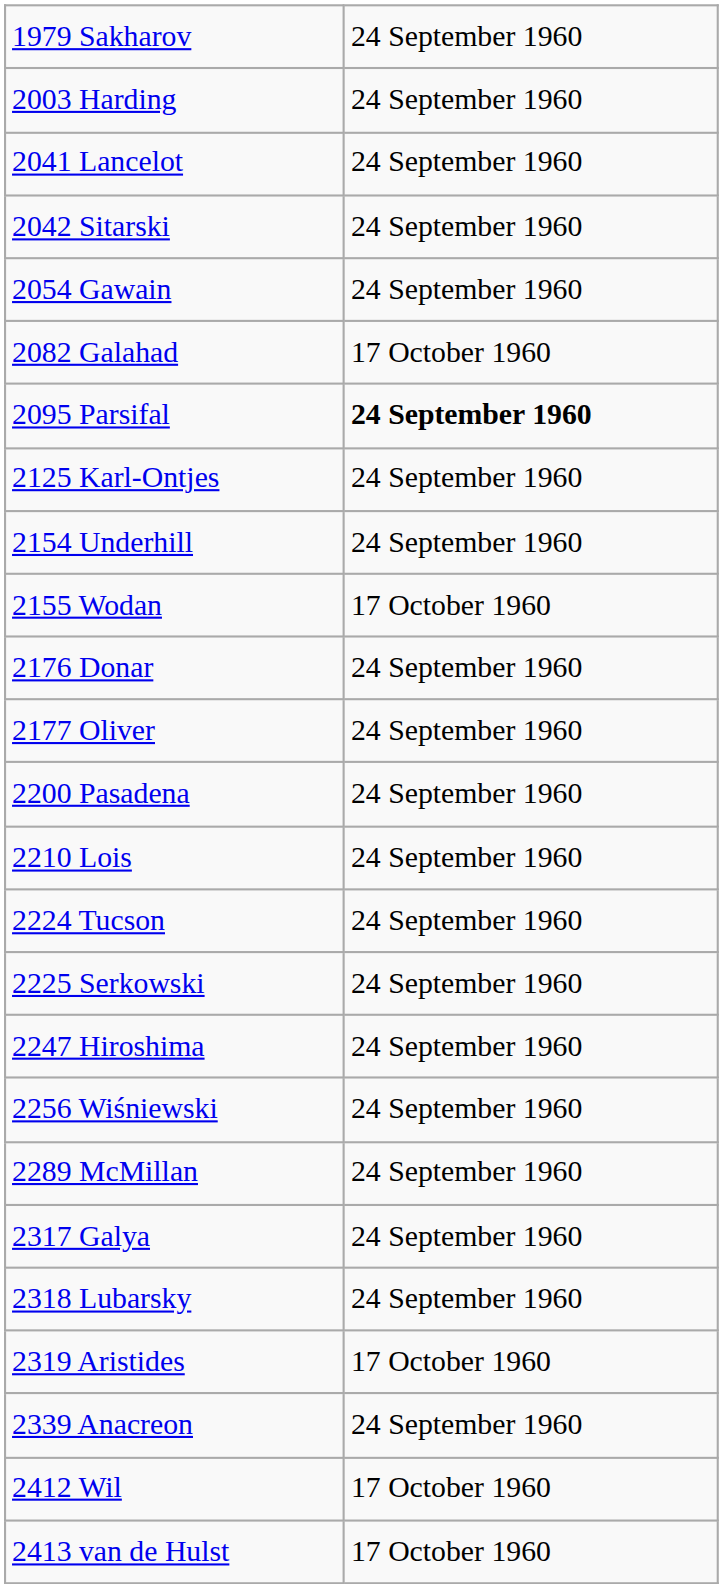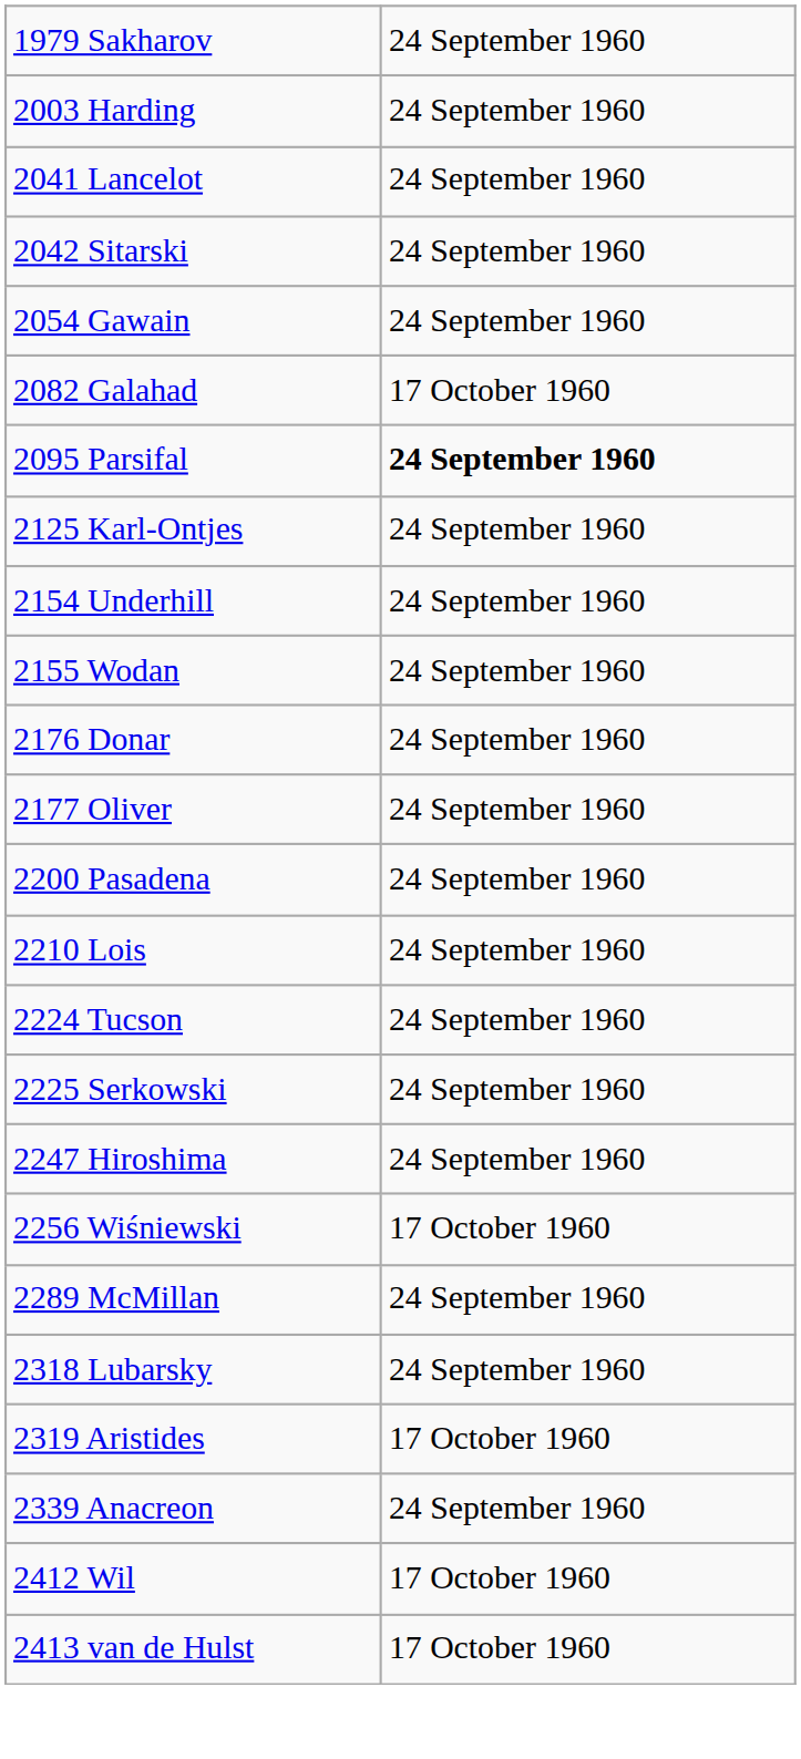2155 Wodan | column 2: 17 October 1960 -> 24 September 1960
2256 Wiśniewski | column 2: 24 September 1960 -> 17 October 1960
- row: 2317 Galya | 24 September 1960
